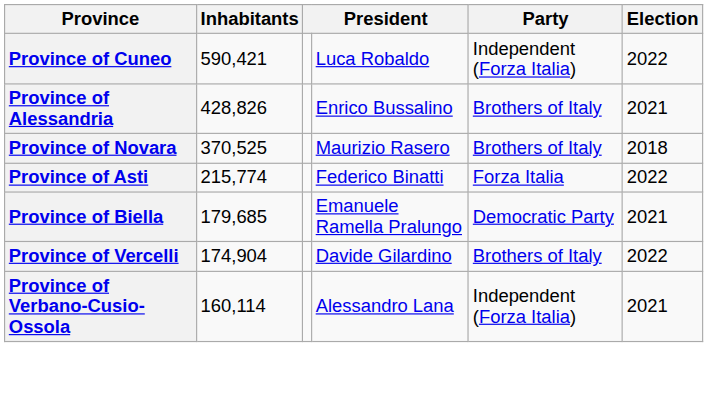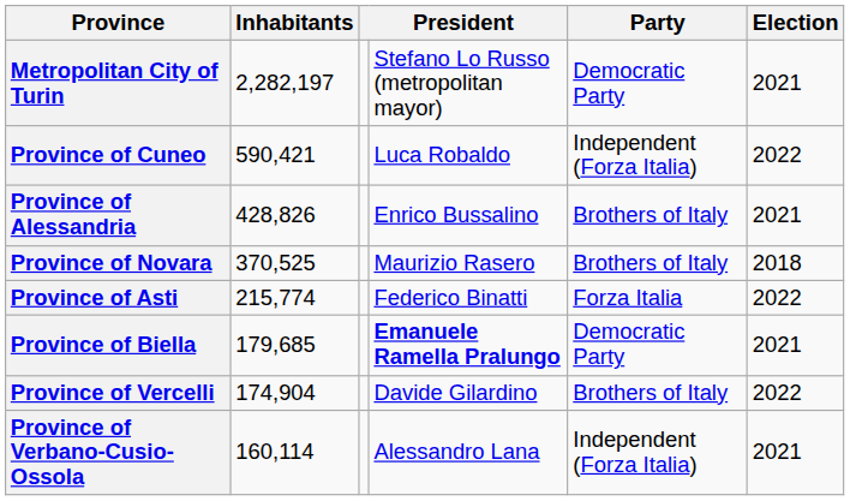+ row: Metropolitan City of Turin | 2,282,197 | Stefano Lo Russo (metropolitan mayor) | Democratic Party | 2021
Province of Biella | column 4: normal -> bold
